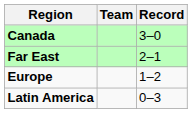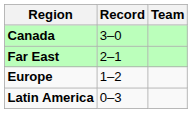columns swapped: Team <-> Record
